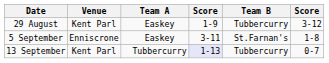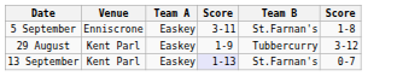rows swapped: 29 August <-> 5 September
13 September | Team A: Tubbercurry -> Easkey
13 September | Team B: Tubbercurry -> St.Farnan's
